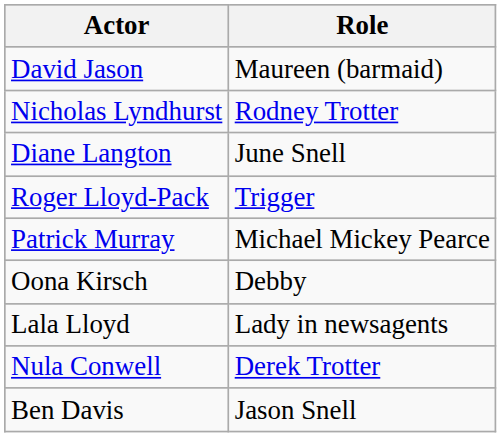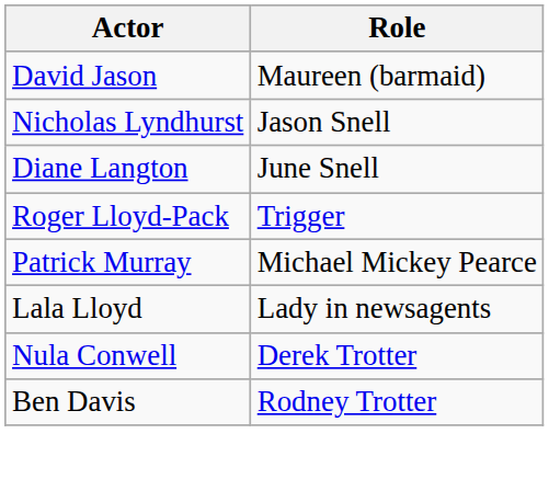Nicholas Lyndhurst | Role: Rodney Trotter -> Jason Snell
- row: Oona Kirsch | Debby
Ben Davis | Role: Jason Snell -> Rodney Trotter
